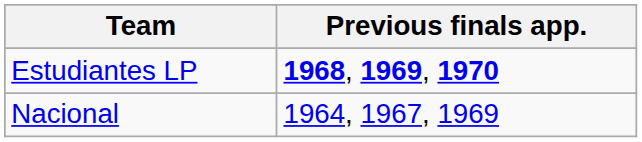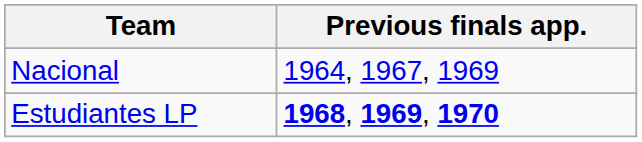rows swapped: Estudiantes LP <-> Nacional
